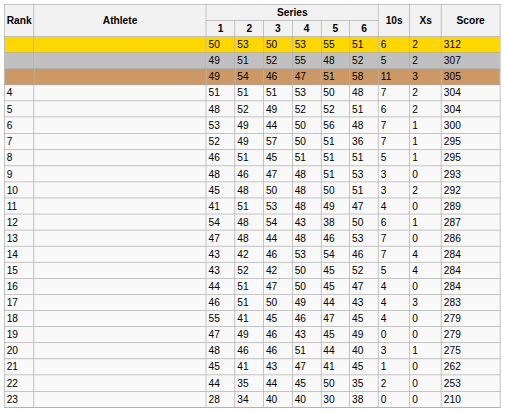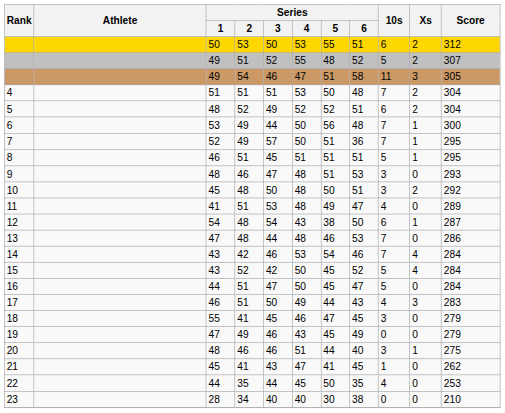16 | 10s: 4 -> 5
18 | 10s: 4 -> 3
22 | 10s: 2 -> 4
